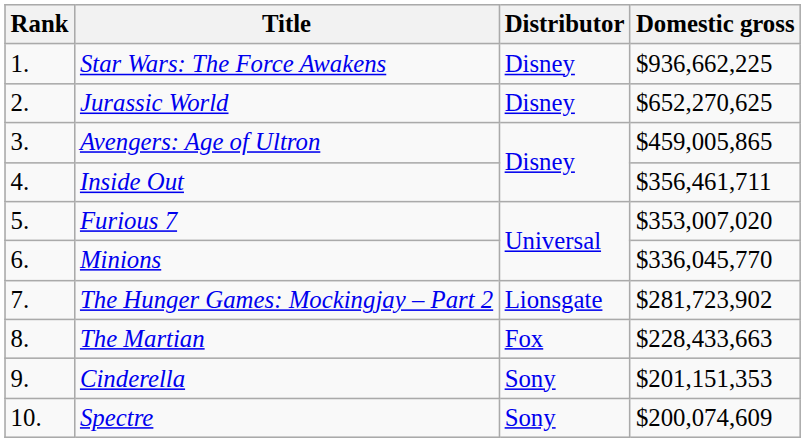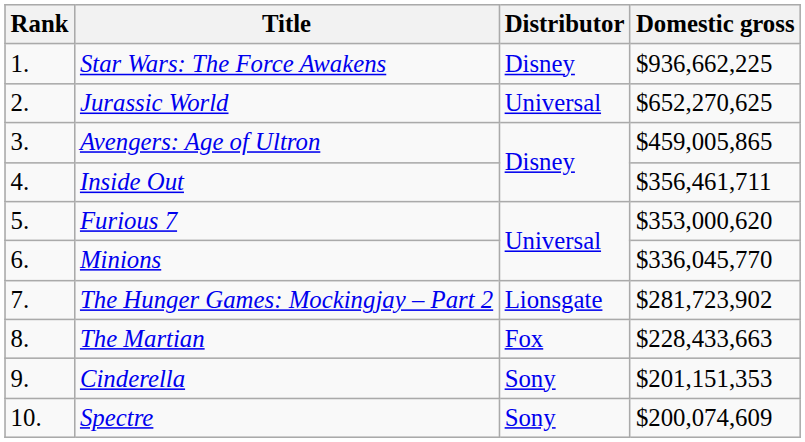Jurassic World | Distributor: Disney -> Universal
Furious 7 | Domestic gross: $353,007,020 -> $353,000,620
